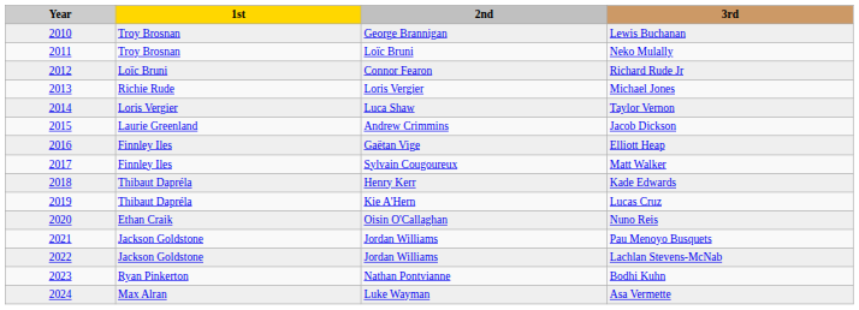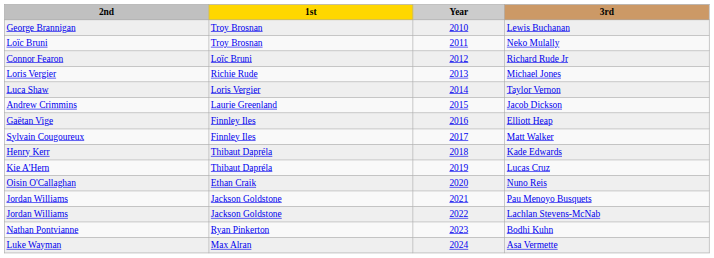columns swapped: Year <-> 2nd
